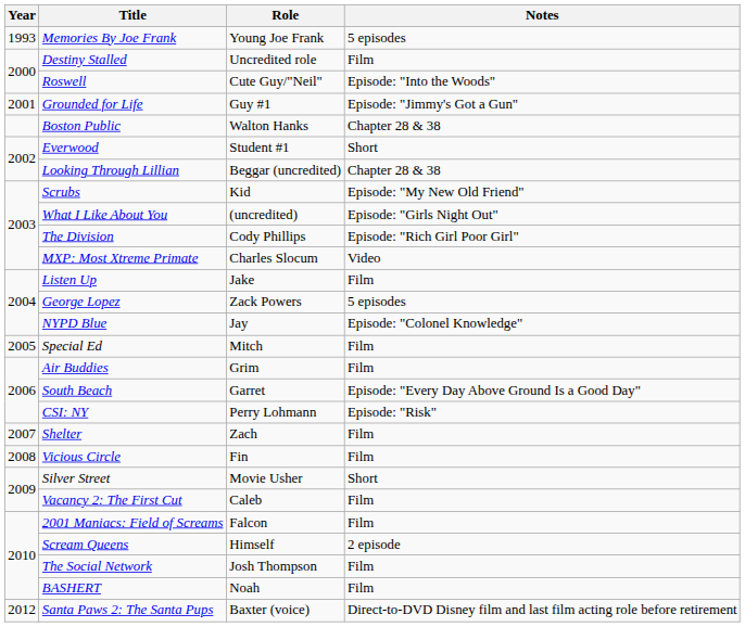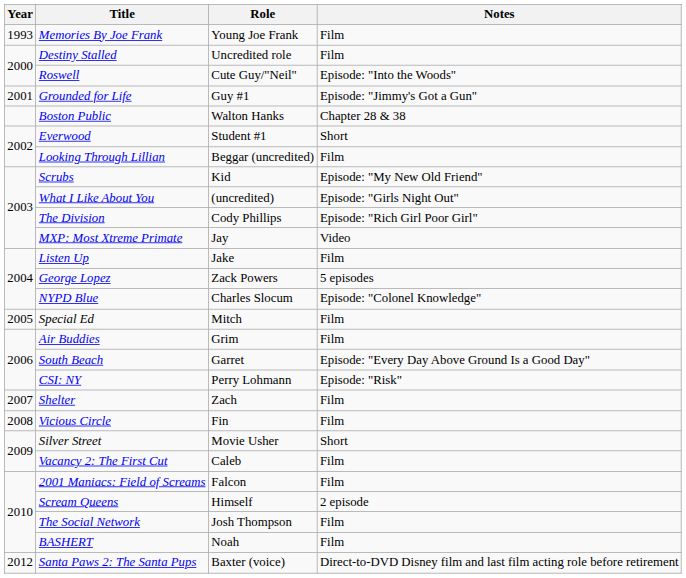Memories By Joe Frank | Notes: 5 episodes -> Film
Looking Through Lillian | Notes: Chapter 28 & 38 -> Film
MXP: Most Xtreme Primate | Role: Charles Slocum -> Jay
NYPD Blue | Role: Jay -> Charles Slocum
